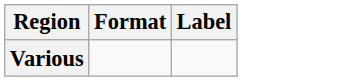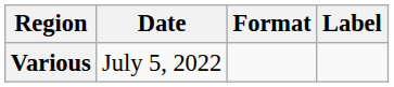+ column: Date | July 5, 2022
